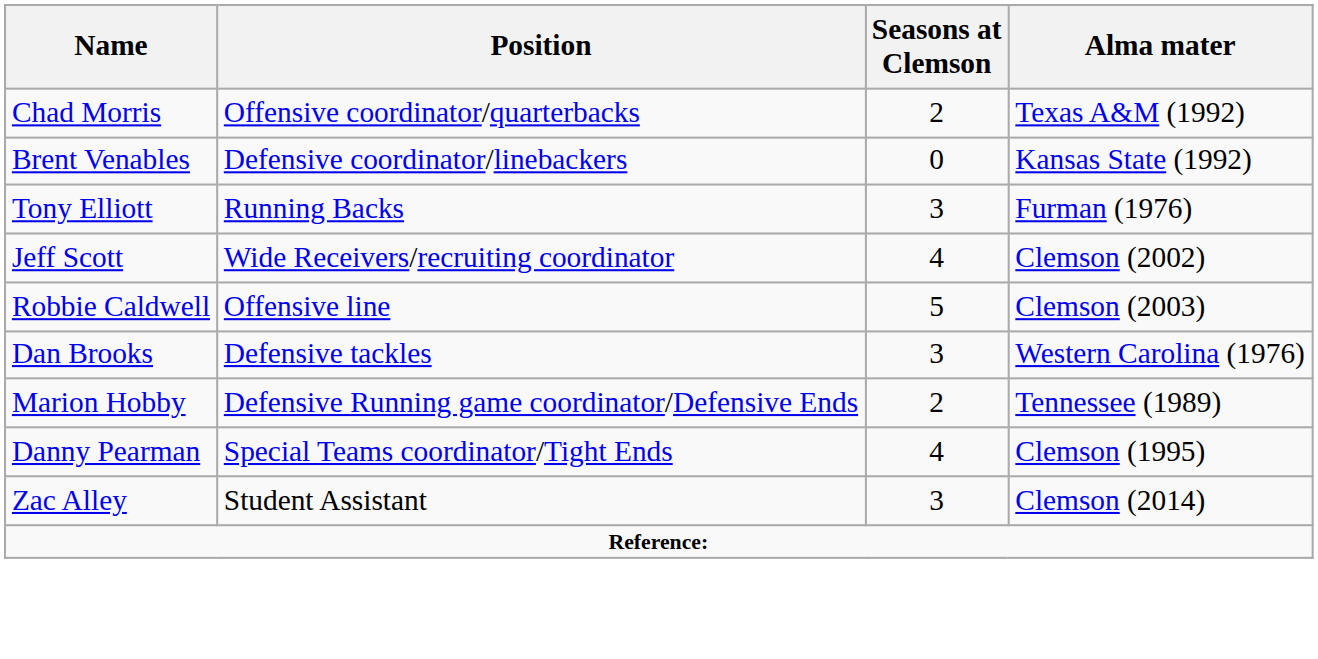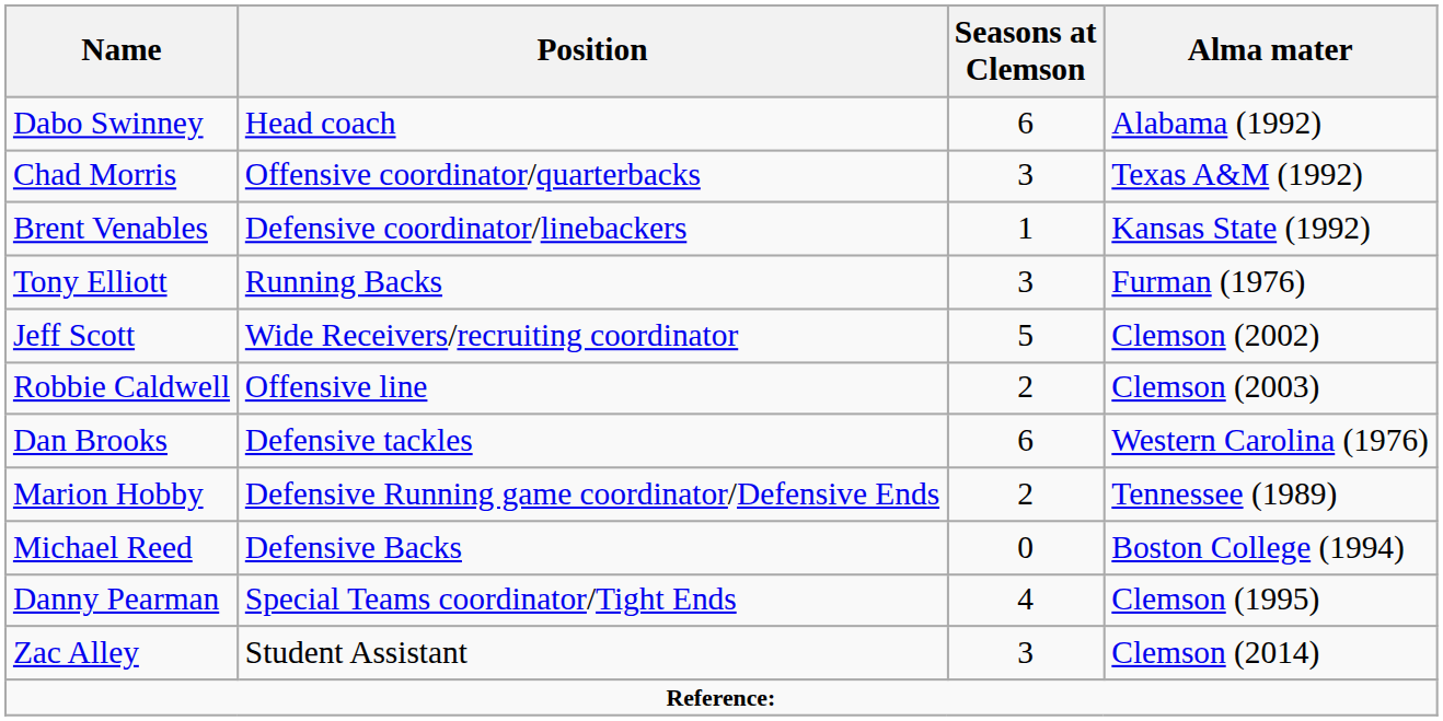+ row: Dabo Swinney | Head coach | 6 | Alabama (1992)
Chad Morris | Seasons at Clemson: 2 -> 3
Brent Venables | Seasons at Clemson: 0 -> 1
Jeff Scott | Seasons at Clemson: 4 -> 5
Robbie Caldwell | Seasons at Clemson: 5 -> 2
Dan Brooks | Seasons at Clemson: 3 -> 6
+ row: Michael Reed | Defensive Backs | 0 | Boston College (1994)
